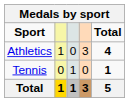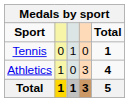rows swapped: Athletics <-> Tennis
